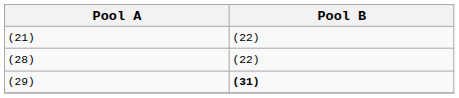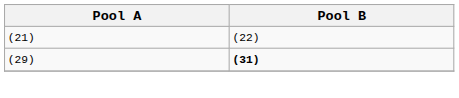- row: (28) | (22)
